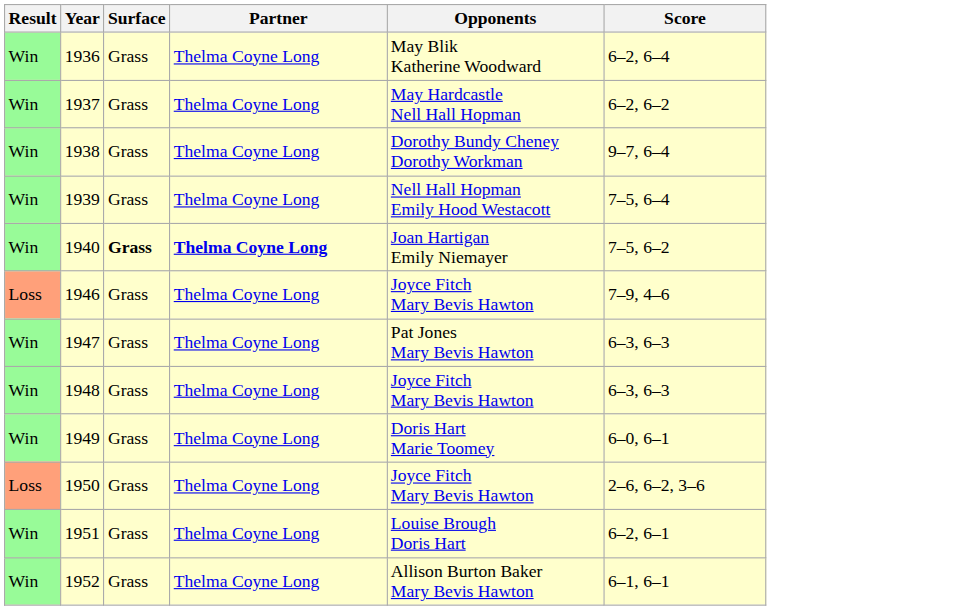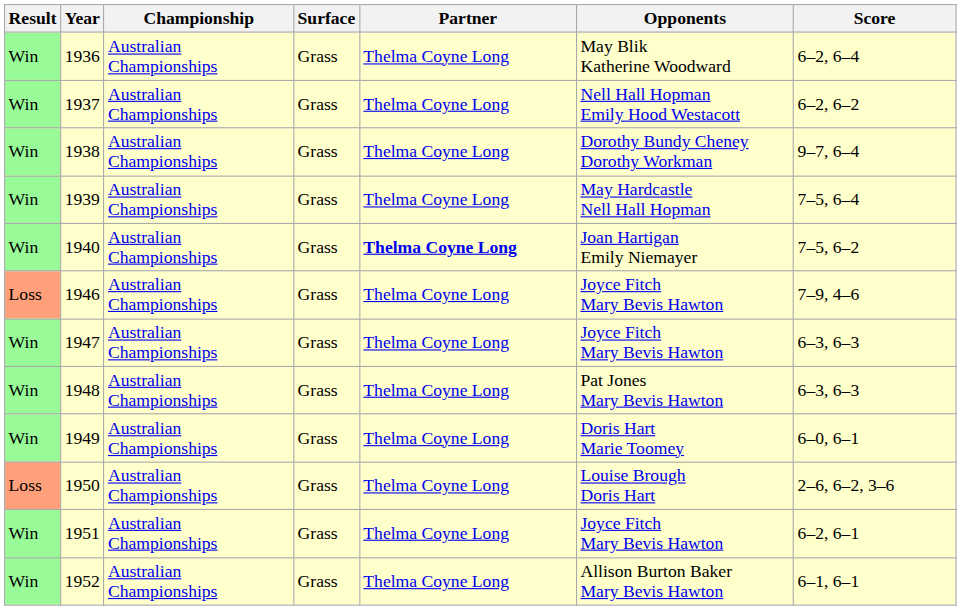+ column: Championship | Australian Championships | Australian Championships | Australian Championships | Australian Championships | Australian Championships | Australian Championships | Australian Championships | Australian Championships | Australian Championships | Australian Championships | Australian Championships | Australian Championships
1937 | Opponents: May Hardcastle Nell Hall Hopman -> Nell Hall Hopman Emily Hood Westacott
1939 | Opponents: Nell Hall Hopman Emily Hood Westacott -> May Hardcastle Nell Hall Hopman
1940 | Surface: bold -> normal
1947 | Opponents: Pat Jones Mary Bevis Hawton -> Joyce Fitch Mary Bevis Hawton
1948 | Opponents: Joyce Fitch Mary Bevis Hawton -> Pat Jones Mary Bevis Hawton
1950 | Opponents: Joyce Fitch Mary Bevis Hawton -> Louise Brough Doris Hart
1951 | Opponents: Louise Brough Doris Hart -> Joyce Fitch Mary Bevis Hawton
